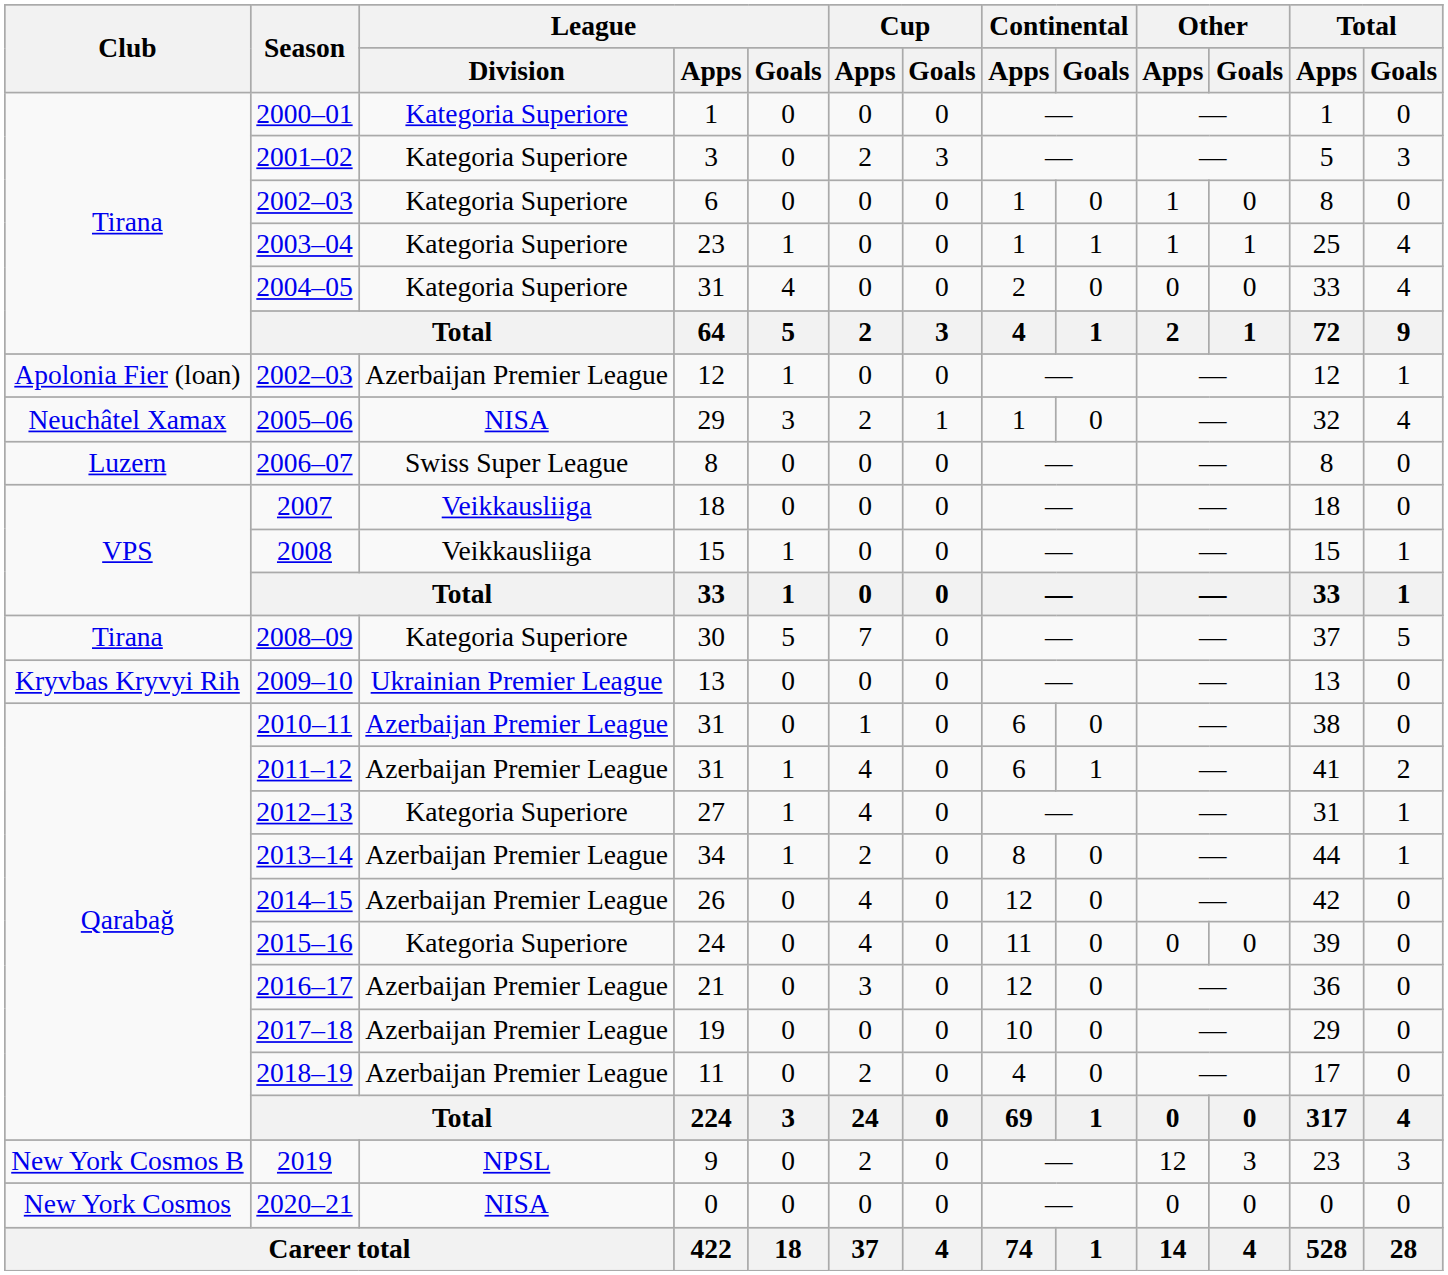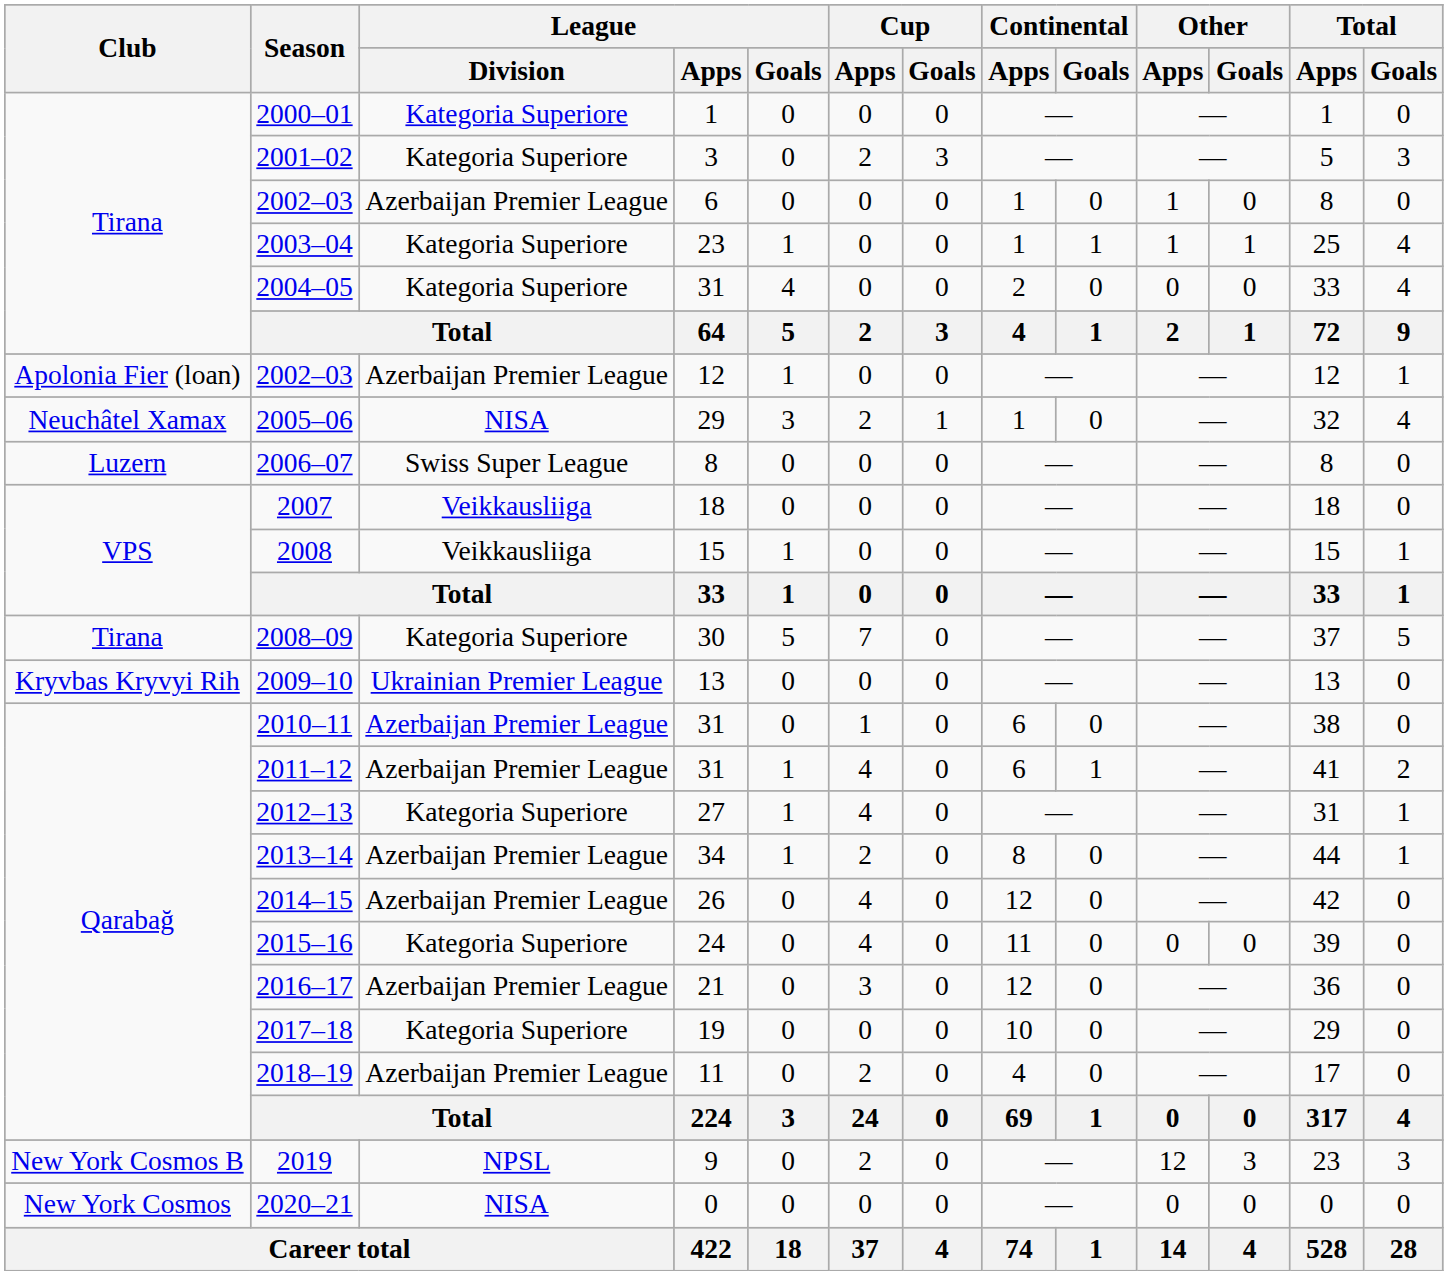2002–03 / 6 | League / Division: Kategoria Superiore -> Azerbaijan Premier League
2017–18 | League / Division: Azerbaijan Premier League -> Kategoria Superiore
